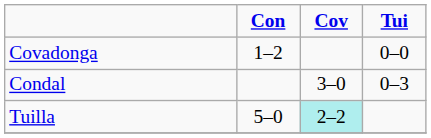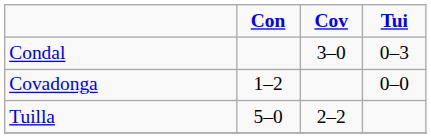rows swapped: Condal <-> Covadonga
Tuilla | Cov: paleturquoise background -> no background
